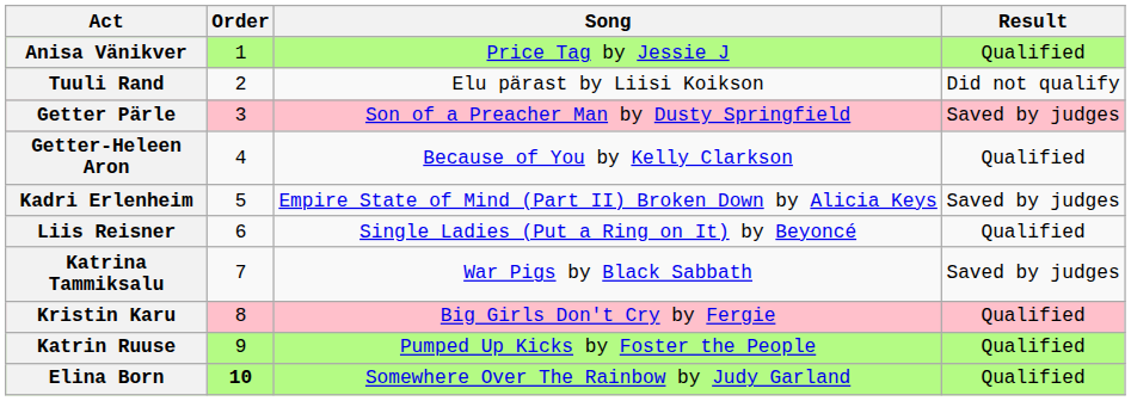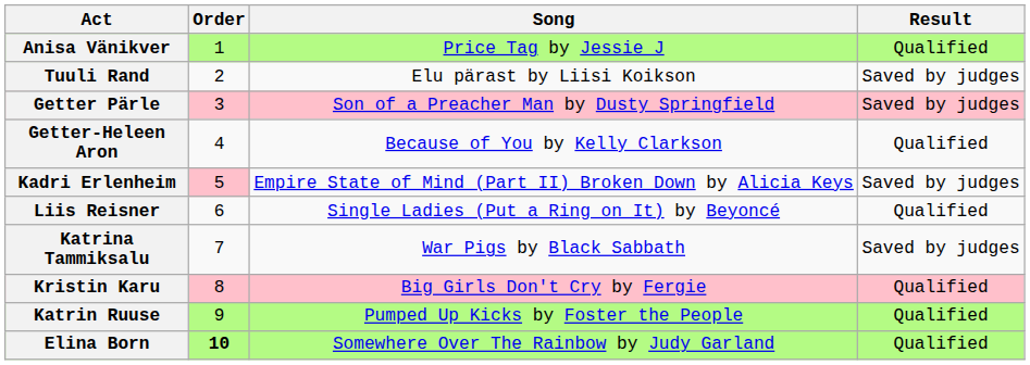Tuuli Rand | Result: Did not qualify -> Saved by judges
Kadri Erlenheim | Order: no background -> pink background
